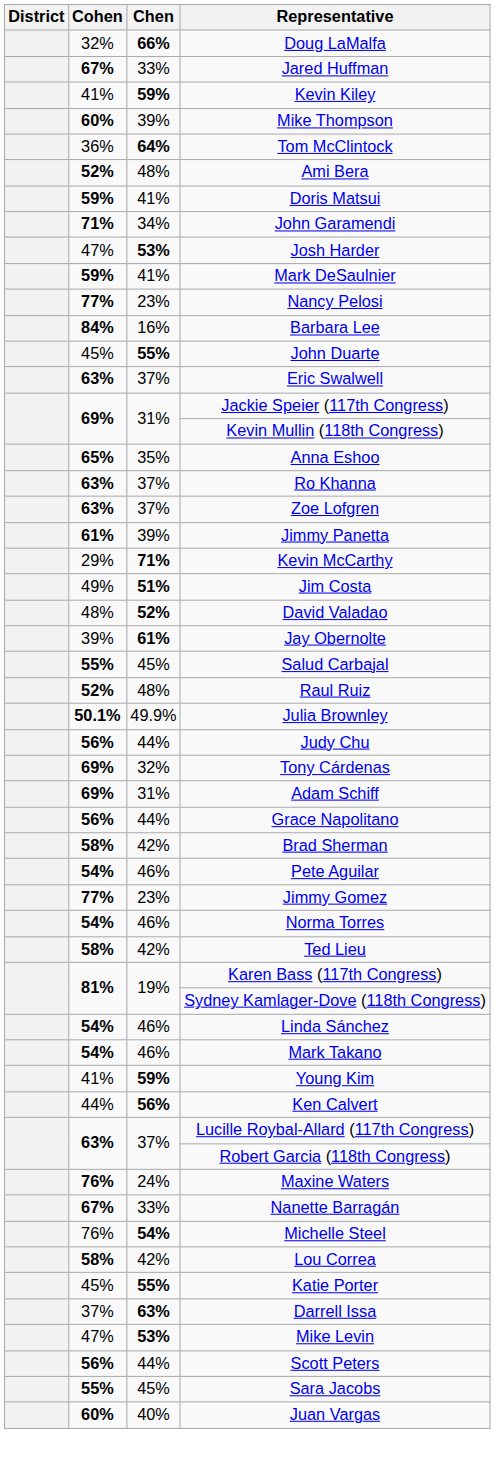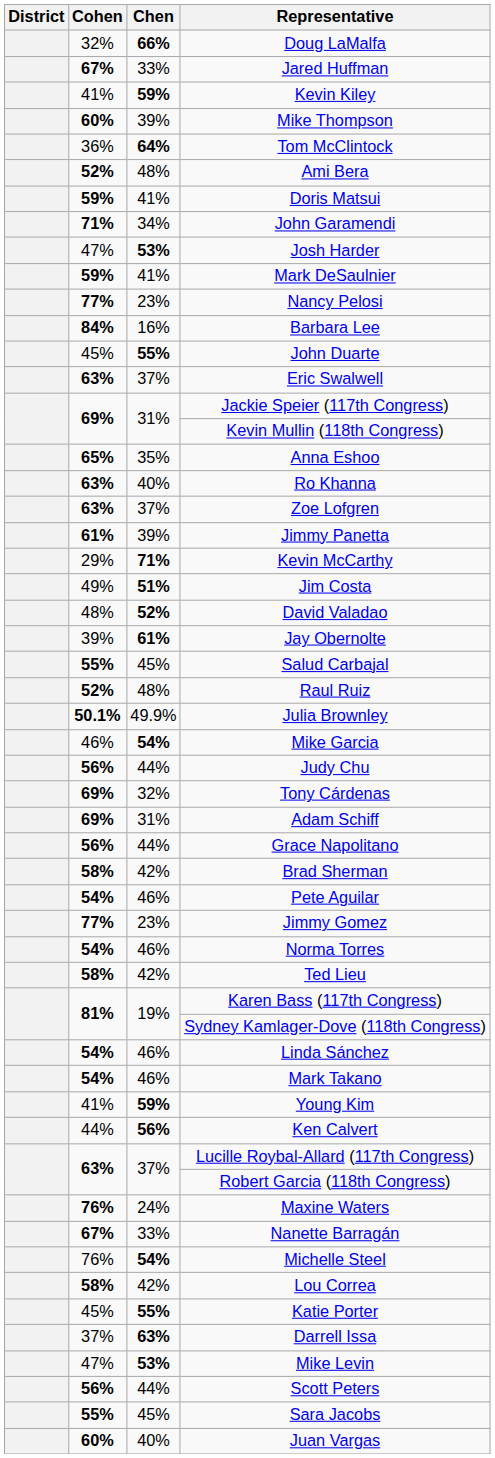Ro Khanna | Chen: 37% -> 40%
+ row: 46% | 54% | Mike Garcia
